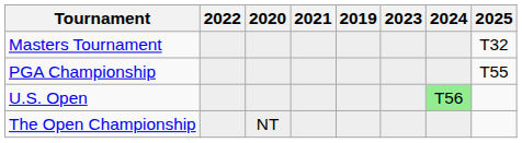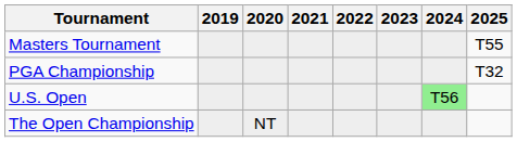columns swapped: 2019 <-> 2022
Masters Tournament | 2025: T32 -> T55
PGA Championship | 2025: T55 -> T32
